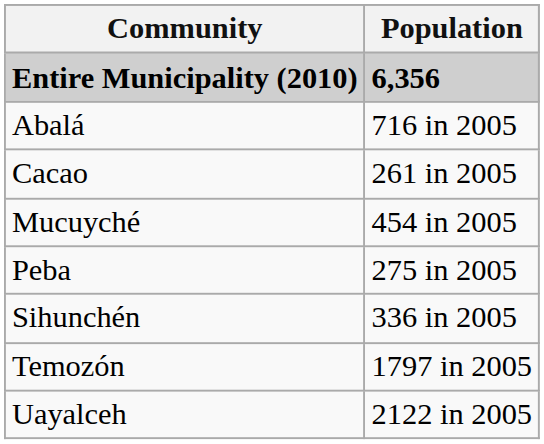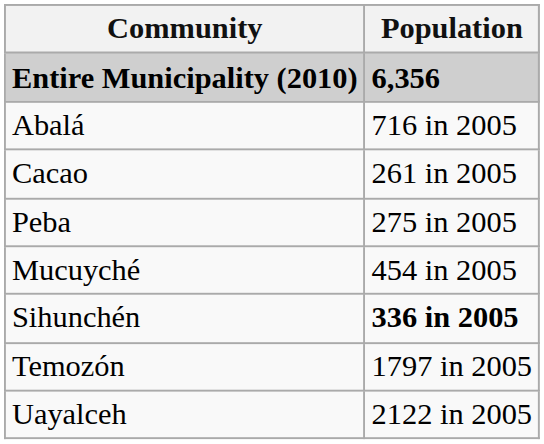rows swapped: Mucuyché <-> Peba
Sihunchén | Population: normal -> bold
